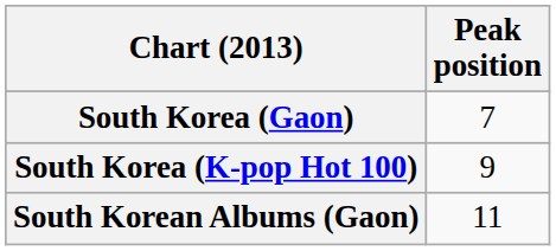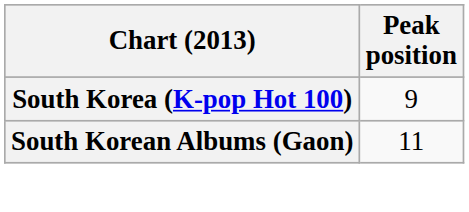- row: South Korea (Gaon) | 7
